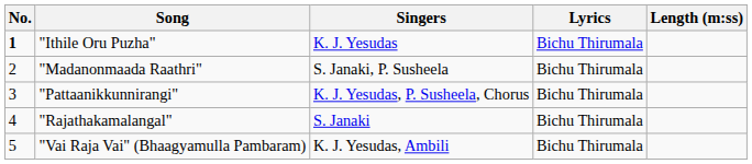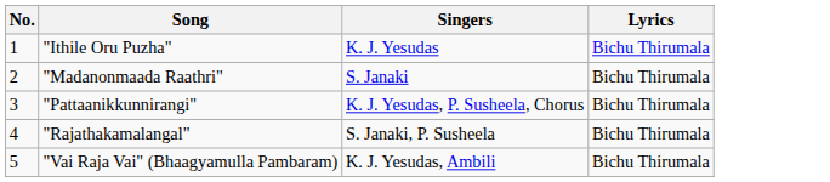- column: Length (m:ss)
"Ithile Oru Puzha" | No.: bold -> normal
"Madanonmaada Raathri" | Singers: S. Janaki, P. Susheela -> S. Janaki
"Rajathakamalangal" | Singers: S. Janaki -> S. Janaki, P. Susheela
